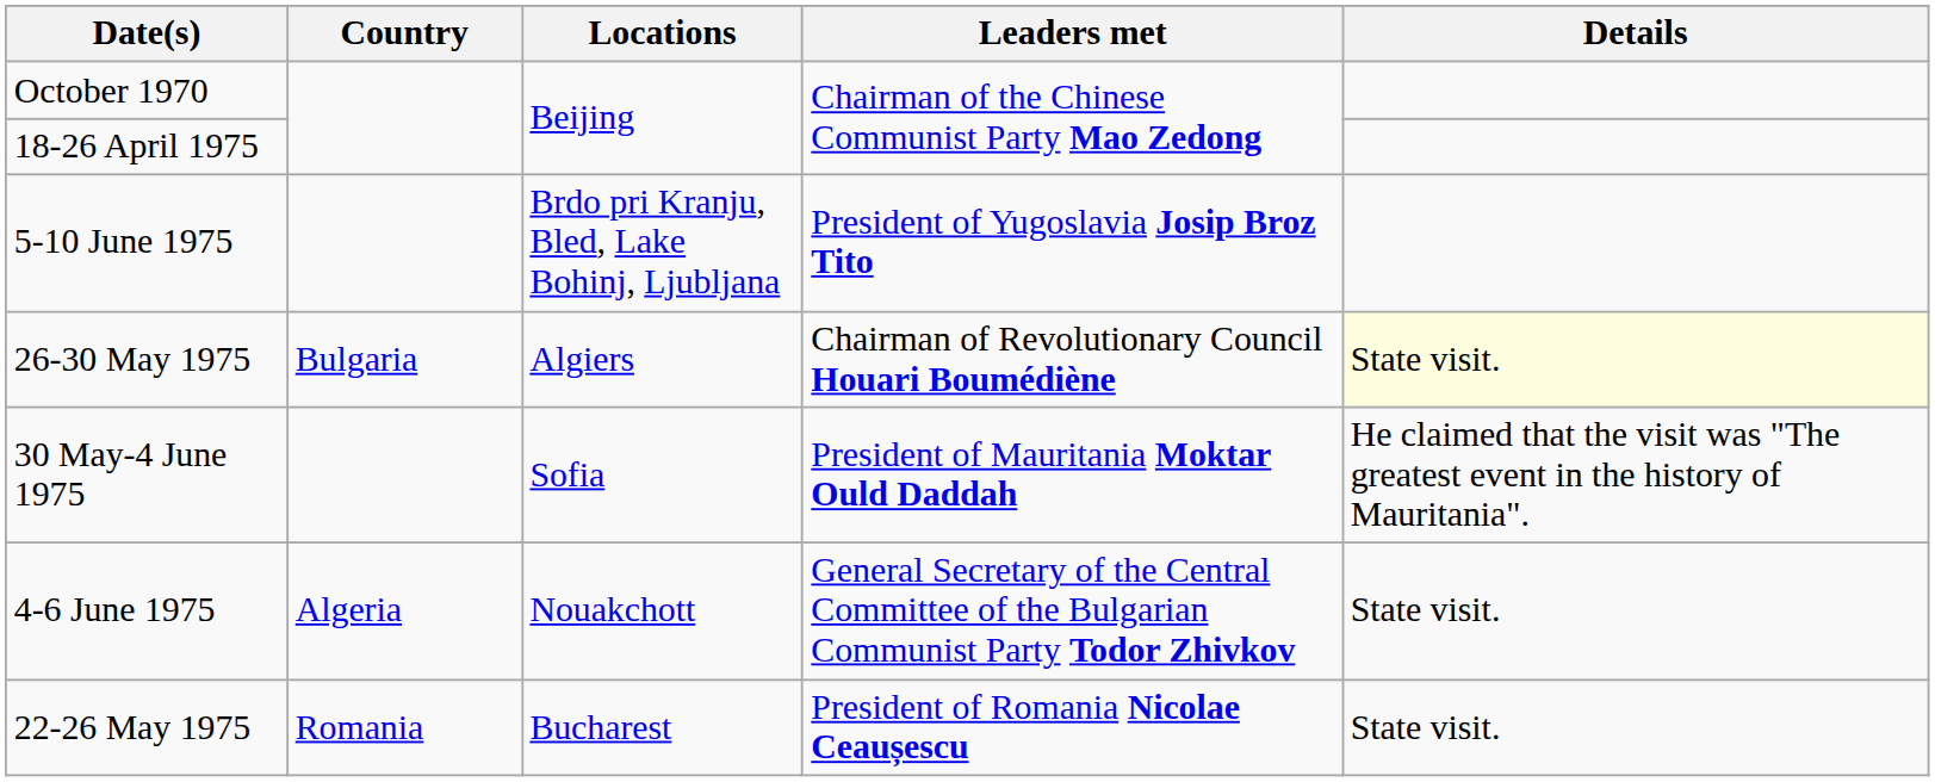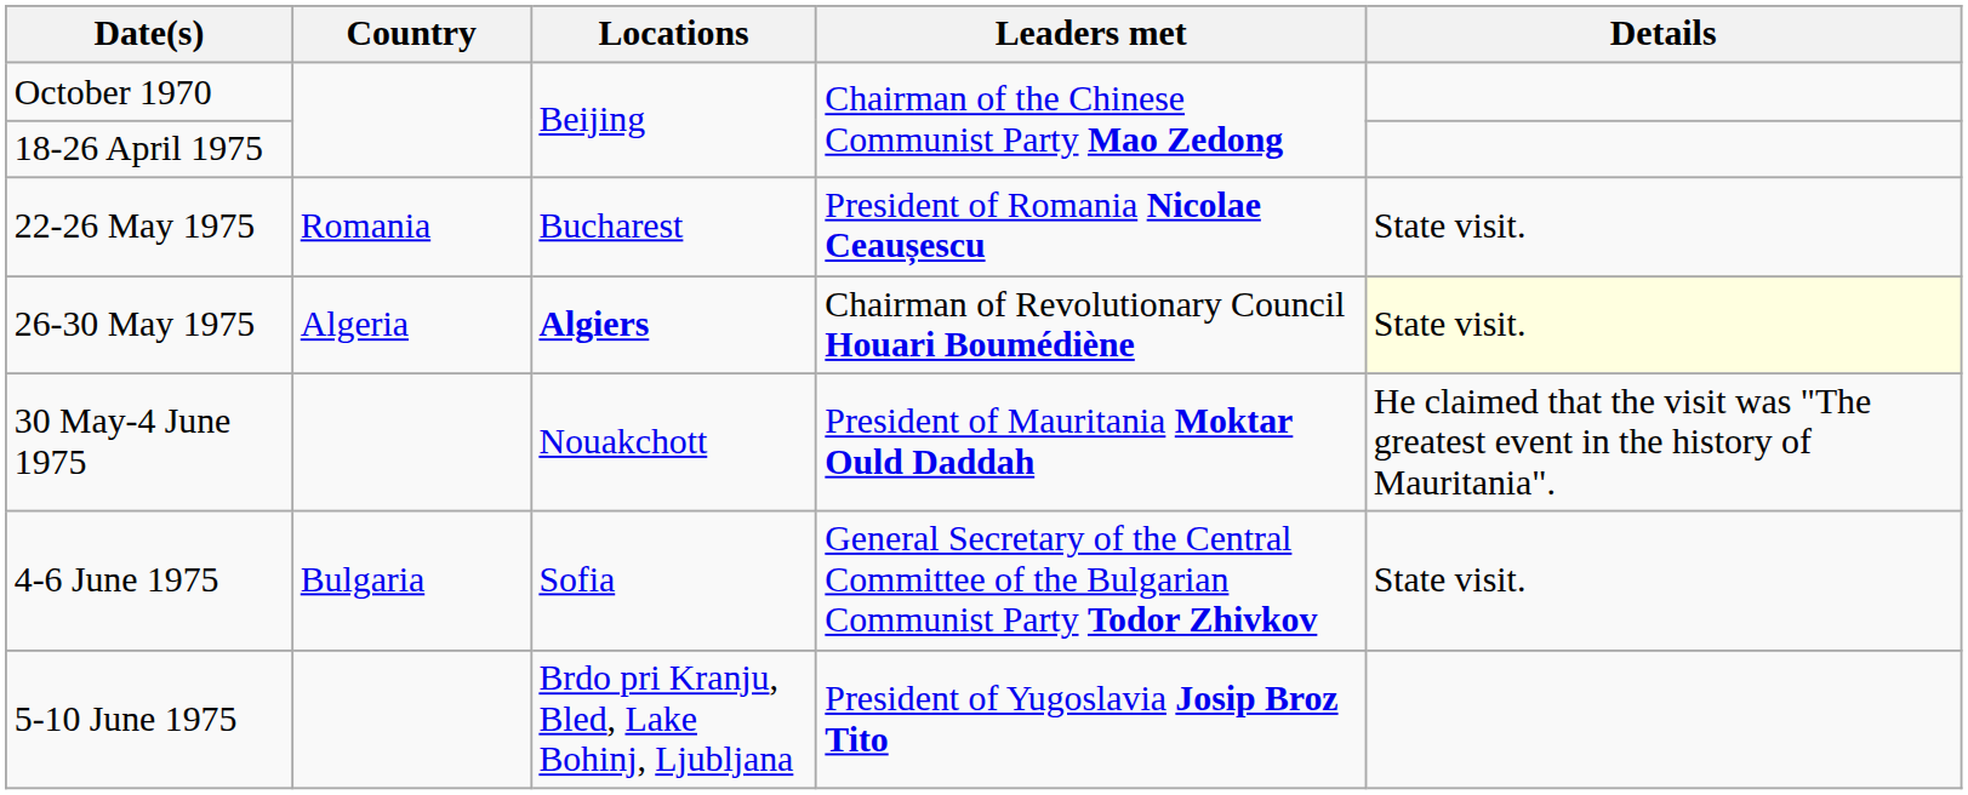rows swapped: 22-26 May 1975 <-> 5-10 June 1975
26-30 May 1975 | Country: Bulgaria -> Algeria
26-30 May 1975 | Locations: normal -> bold
30 May-4 June 1975 | Locations: Sofia -> Nouakchott
4-6 June 1975 | Country: Algeria -> Bulgaria
4-6 June 1975 | Locations: Nouakchott -> Sofia
